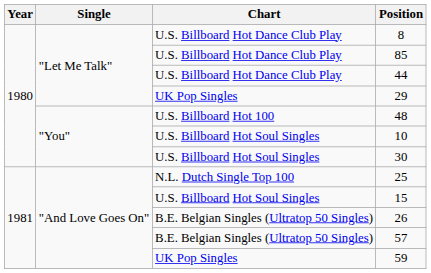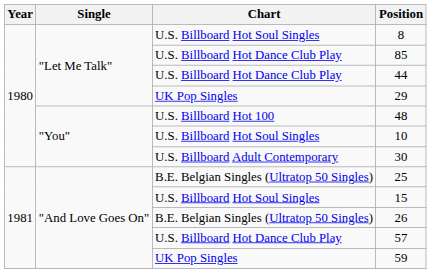8 | Chart: U.S. Billboard Hot Dance Club Play -> U.S. Billboard Hot Soul Singles
30 | Chart: U.S. Billboard Hot Soul Singles -> U.S. Billboard Adult Contemporary
25 | Chart: N.L. Dutch Single Top 100 -> B.E. Belgian Singles (Ultratop 50 Singles)
57 | Chart: B.E. Belgian Singles (Ultratop 50 Singles) -> U.S. Billboard Hot Dance Club Play
